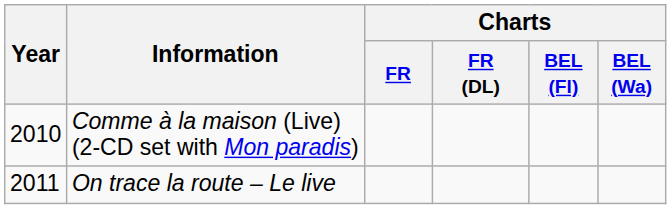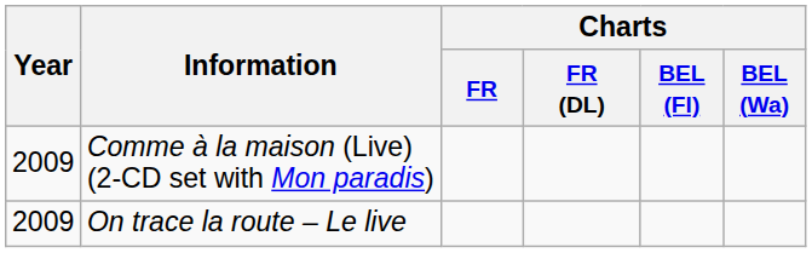Comme à la maison (Live) (2-CD set with Mon paradis) | Year: 2010 -> 2009
On trace la route – Le live | Year: 2011 -> 2009
